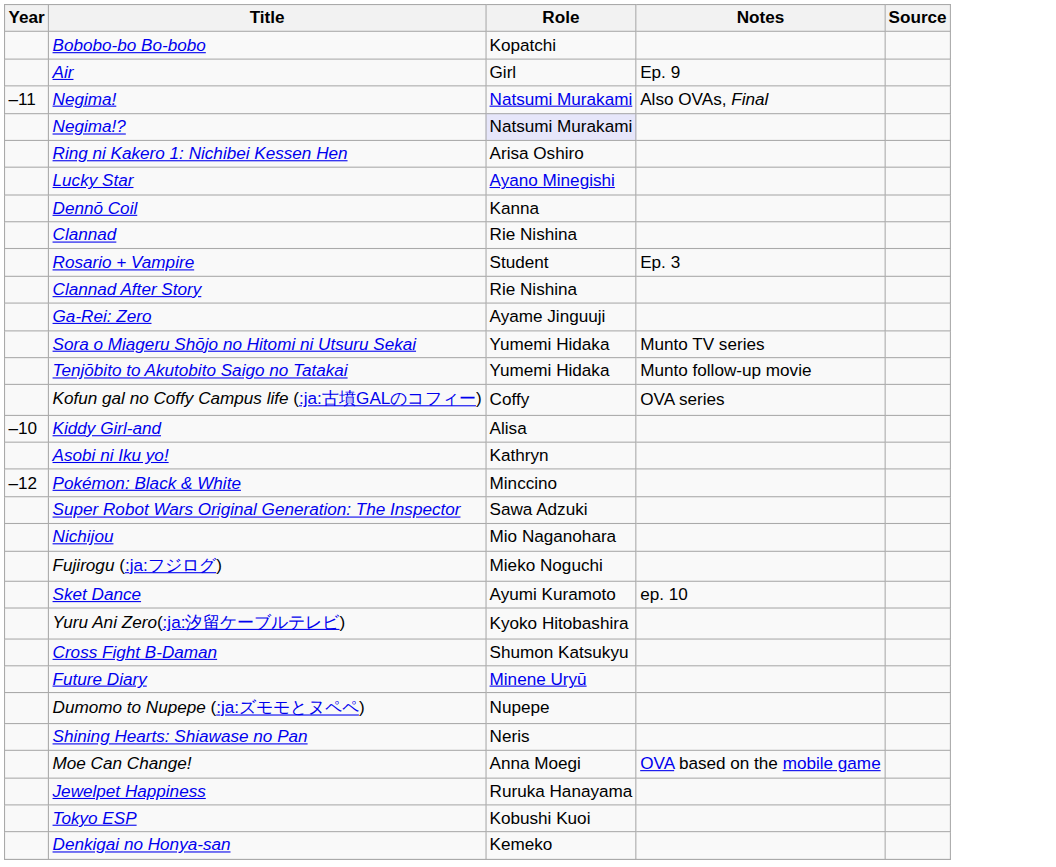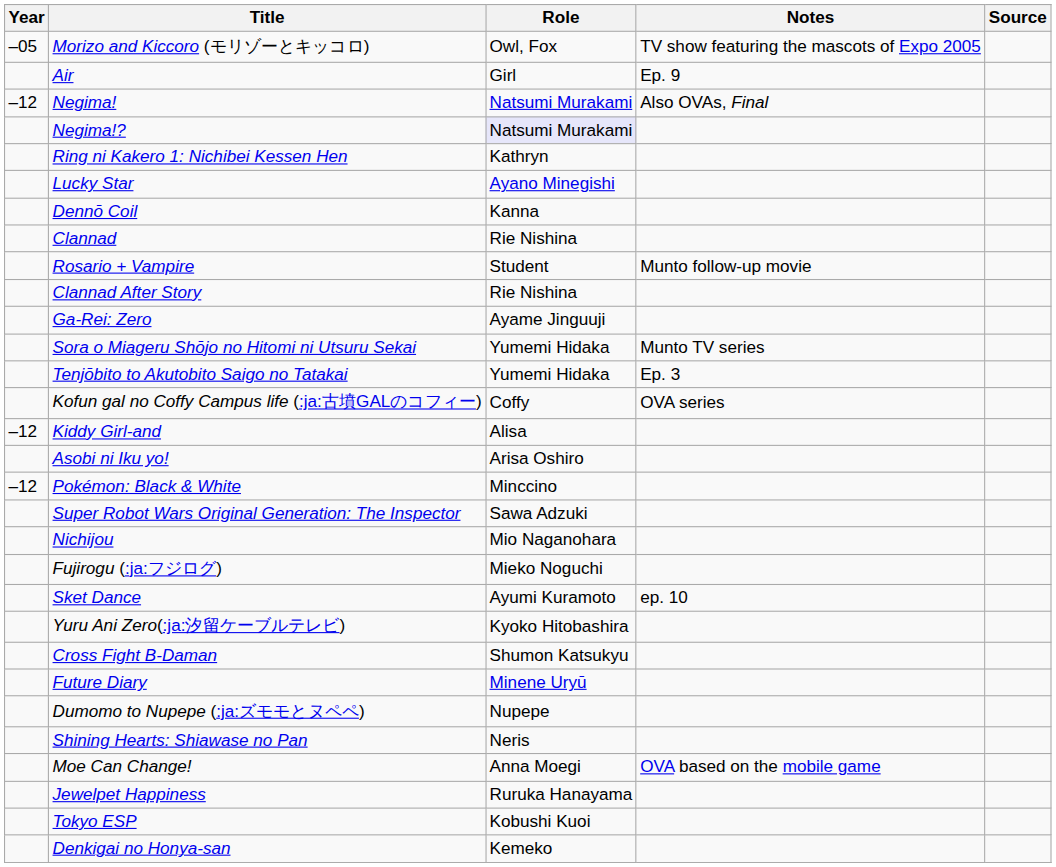- row: Bobobo-bo Bo-bobo | Kopatchi
+ row: –05 | Morizo and Kiccoro (モリゾーとキッコロ) | Owl, Fox | TV show featuring the mascots of Expo 2005
Negima! | Year: –11 -> –12
Ring ni Kakero 1: Nichibei Kessen Hen | Role: Arisa Oshiro -> Kathryn
Rosario + Vampire | Notes: Ep. 3 -> Munto follow-up movie
Tenjōbito to Akutobito Saigo no Tatakai | Notes: Munto follow-up movie -> Ep. 3
Kiddy Girl-and | Year: –10 -> –12
Asobi ni Iku yo! | Role: Kathryn -> Arisa Oshiro
